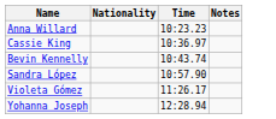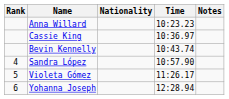+ column: Rank | 4 | 5 | 6
